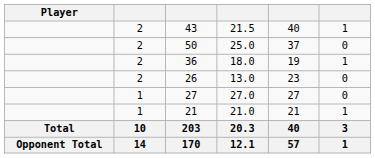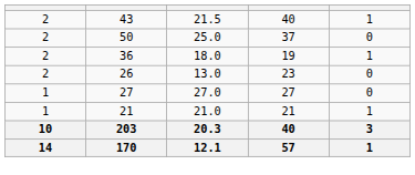- column: Player | Total | Opponent Total
